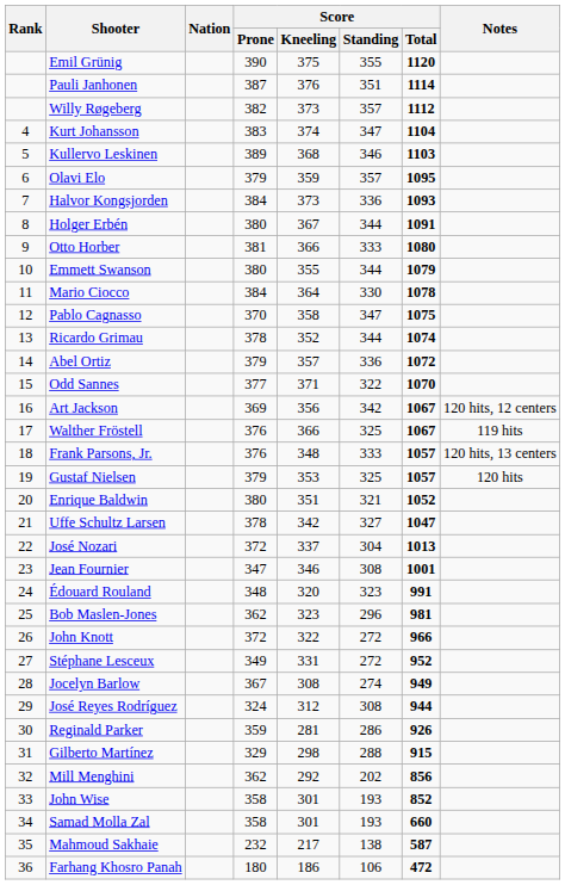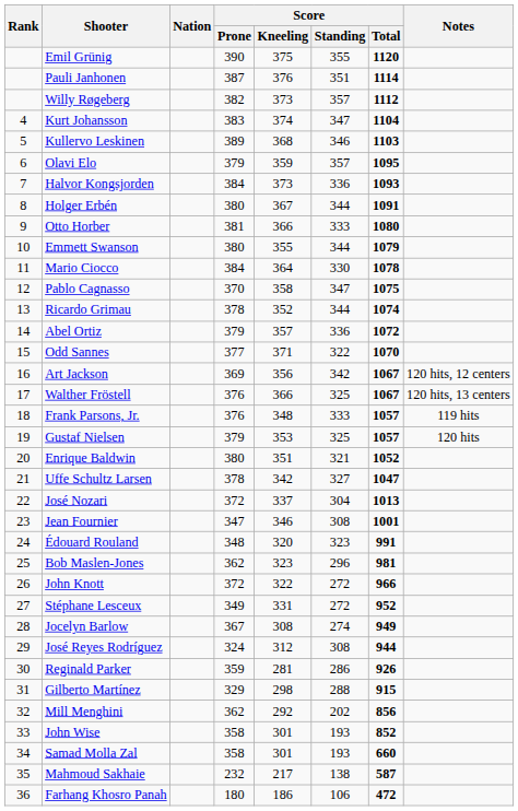Walther Fröstell | Notes: 119 hits -> 120 hits, 13 centers
Frank Parsons, Jr. | Notes: 120 hits, 13 centers -> 119 hits
